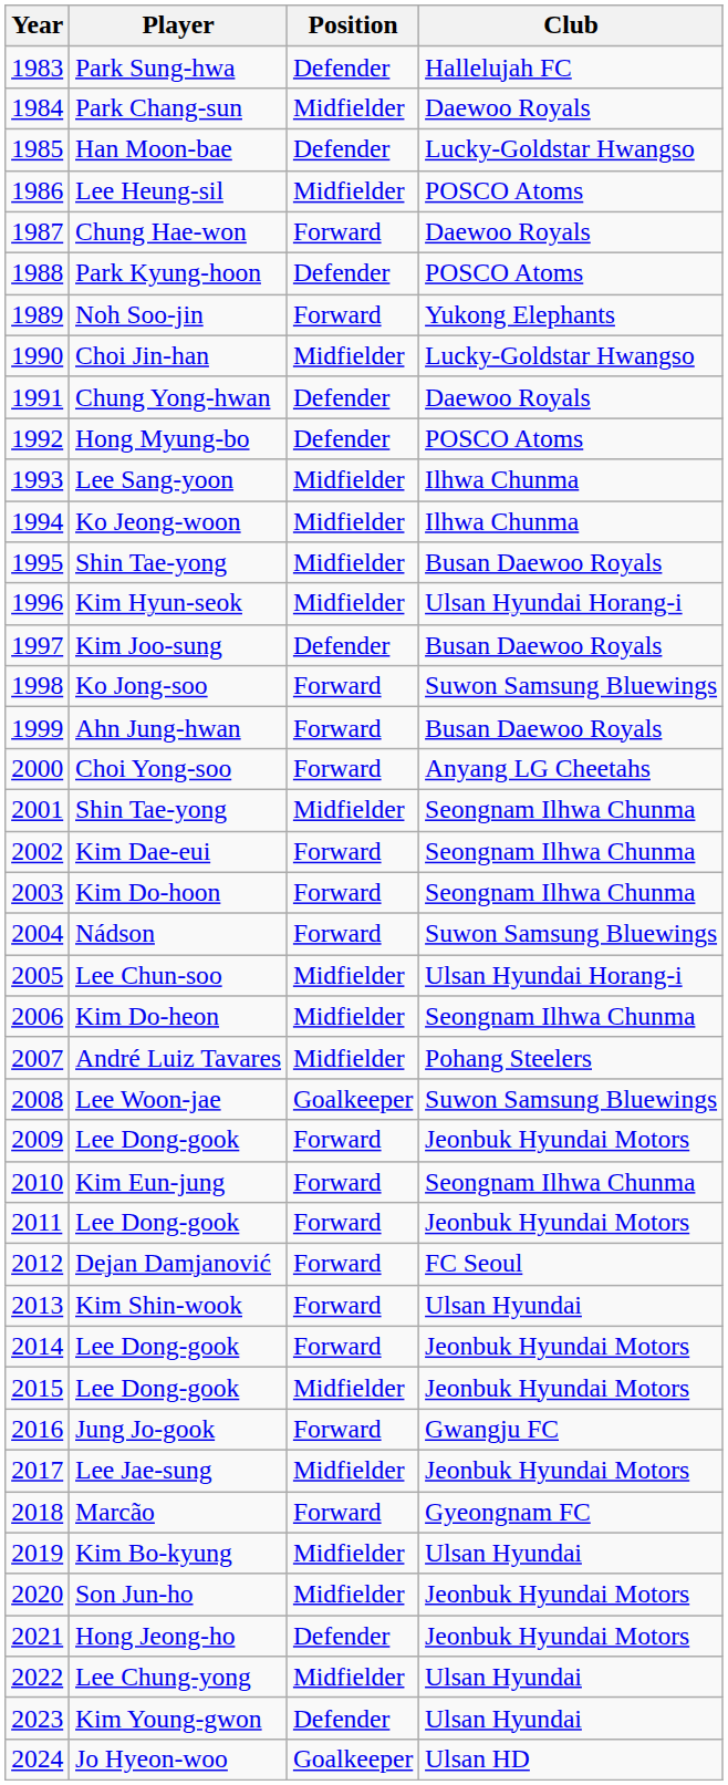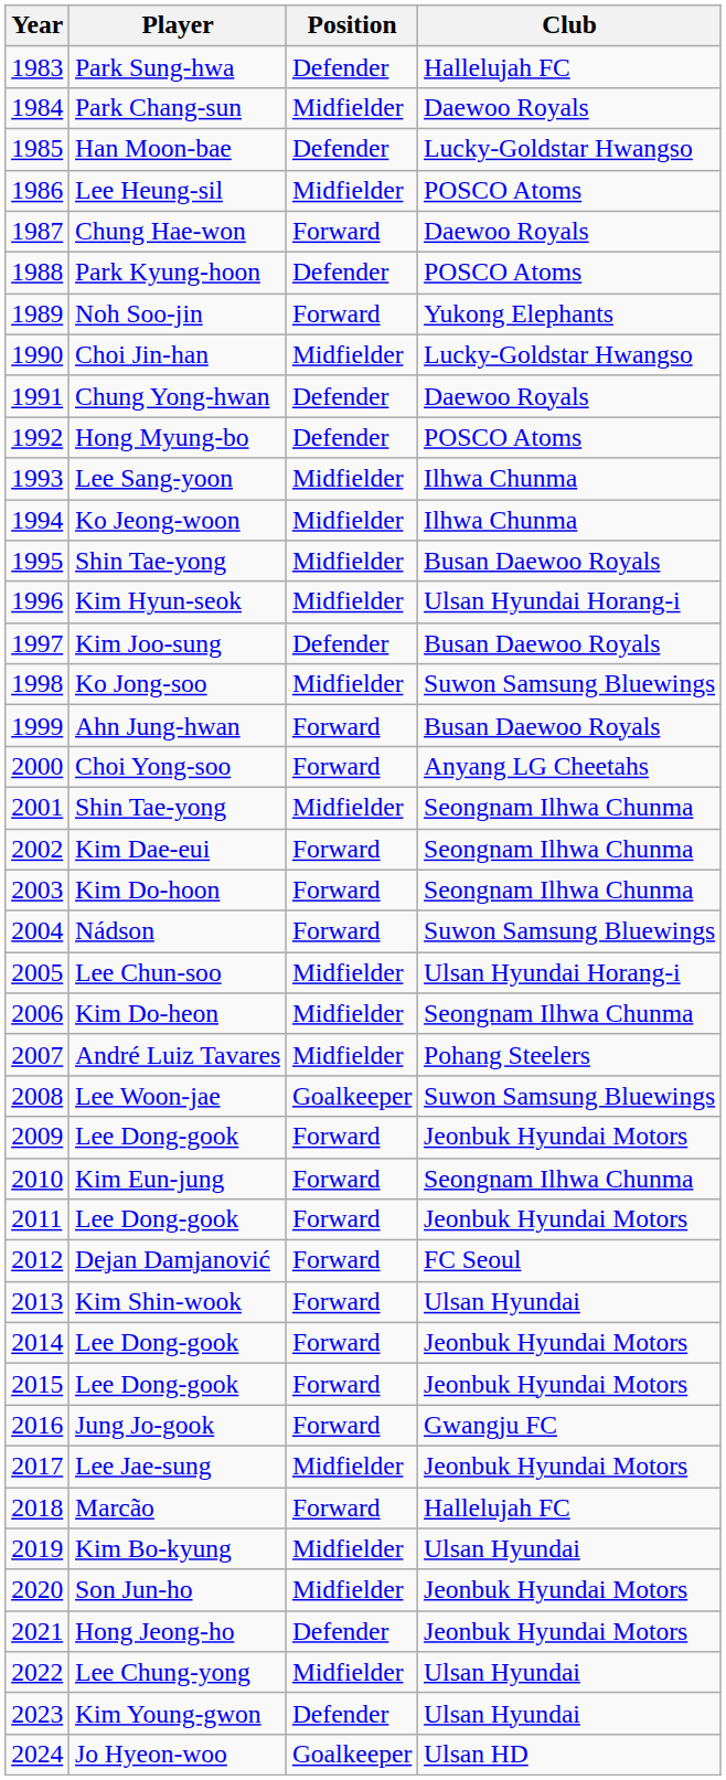Ko Jong-soo | Position: Forward -> Midfielder
2015 / Lee Dong-gook | Position: Midfielder -> Forward
Marcão | Club: Gyeongnam FC -> Hallelujah FC
